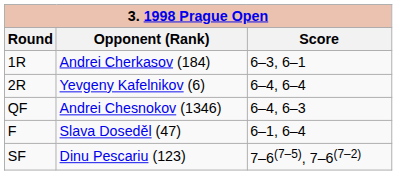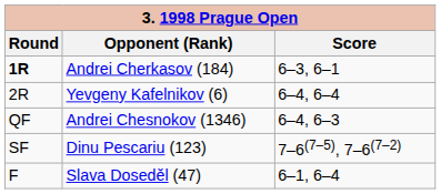Andrei Cherkasov (184) | Round: normal -> bold
rows swapped: Dinu Pescariu (123) <-> Slava Doseděl (47)
